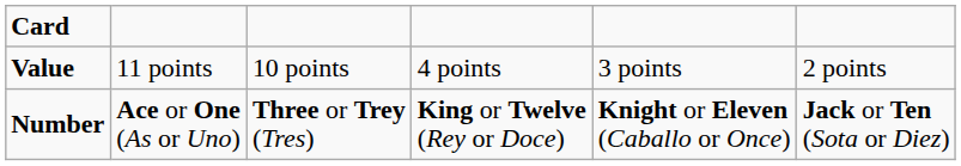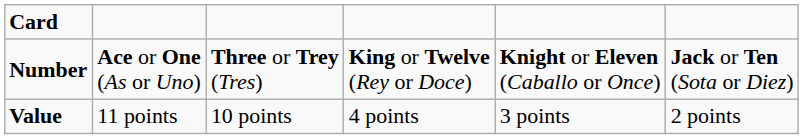rows swapped: Number <-> Value
